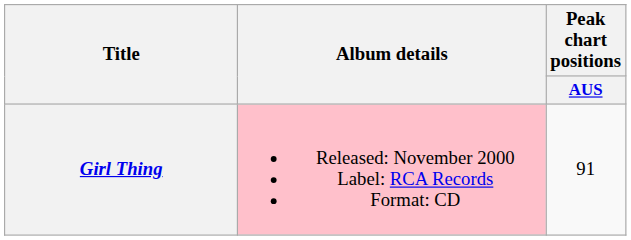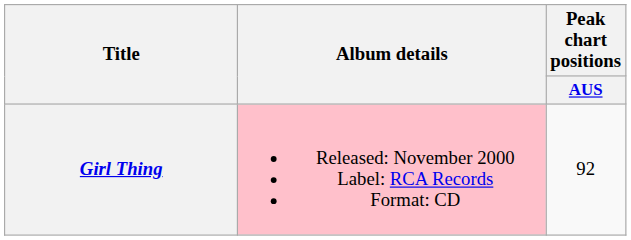Girl Thing | Peak chart positions / AUS: 91 -> 92
